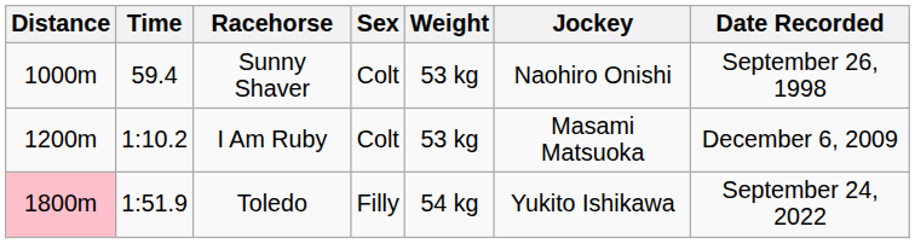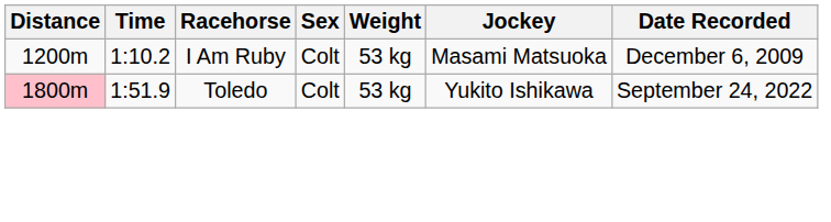- row: 1000m | 59.4 | Sunny Shaver | Colt | 53 kg | Naohiro Onishi | September 26, 1998
Toledo | Sex: Filly -> Colt
Toledo | Weight: 54 kg -> 53 kg
